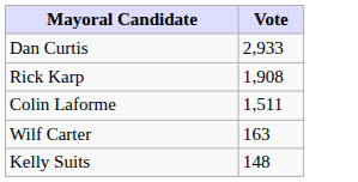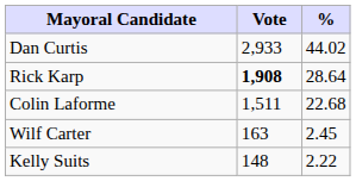+ column: % | 44.02 | 28.64 | 22.68 | 2.45 | 2.22
Rick Karp | Vote: normal -> bold
